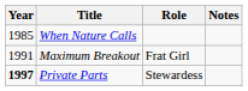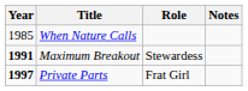Maximum Breakout | Year: normal -> bold
Maximum Breakout | Role: Frat Girl -> Stewardess
Private Parts | Role: Stewardess -> Frat Girl
